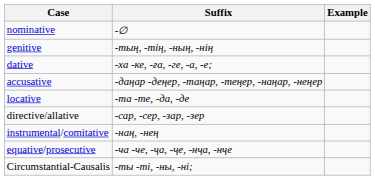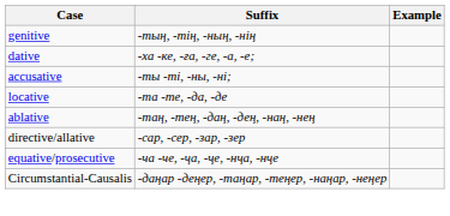- row: nominative | -∅
accusative | Suffix: -даңар -деңер, -таңар, -теңер, -наңар, -неңер -> -ты -ті, -ны, -нi;
+ row: ablative | -таң, -тең, -даң, -дең, -наң, -нең
- row: instrumental/comitative | -наң, -нең
Circumstantial-Causalis | Suffix: -ты -ті, -ны, -нi; -> -даңар -деңер, -таңар, -теңер, -наңар, -неңер
